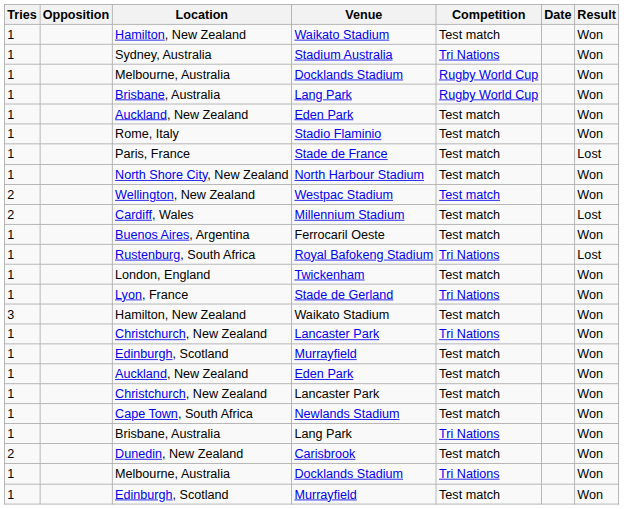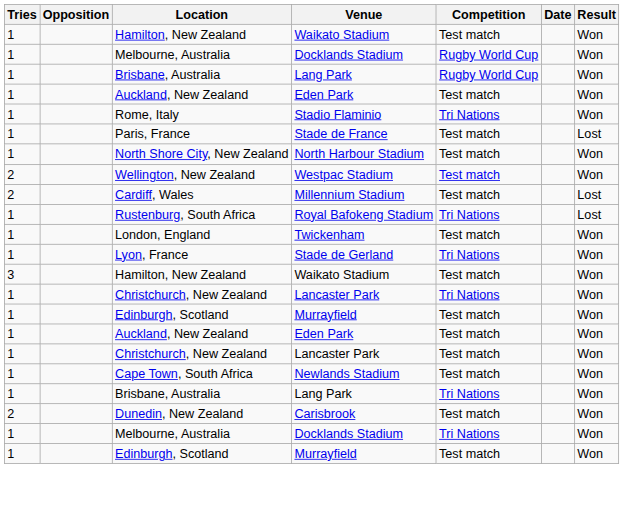- row: 1 | Sydney, Australia | Stadium Australia | Tri Nations | Won
Rome, Italy | Competition: Test match -> Tri Nations
- row: 1 | Buenos Aires, Argentina | Ferrocaril Oeste | Test match | Won
